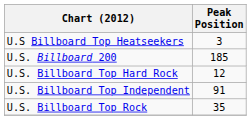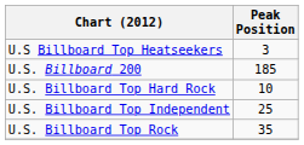U.S. Billboard Top Hard Rock | Peak Position: 12 -> 10
U.S. Billboard Top Independent | Peak Position: 91 -> 25
